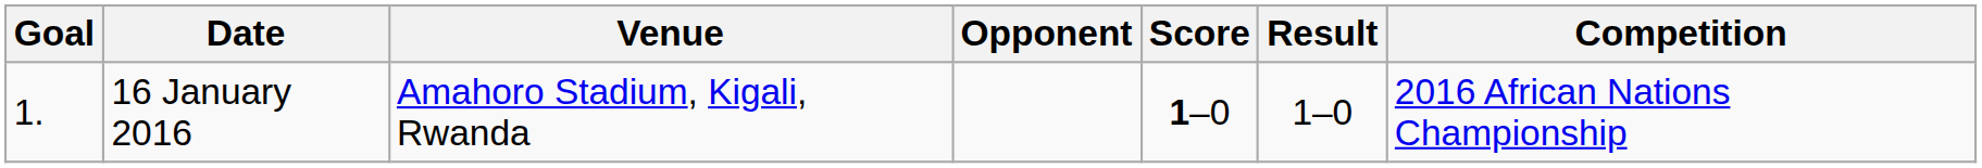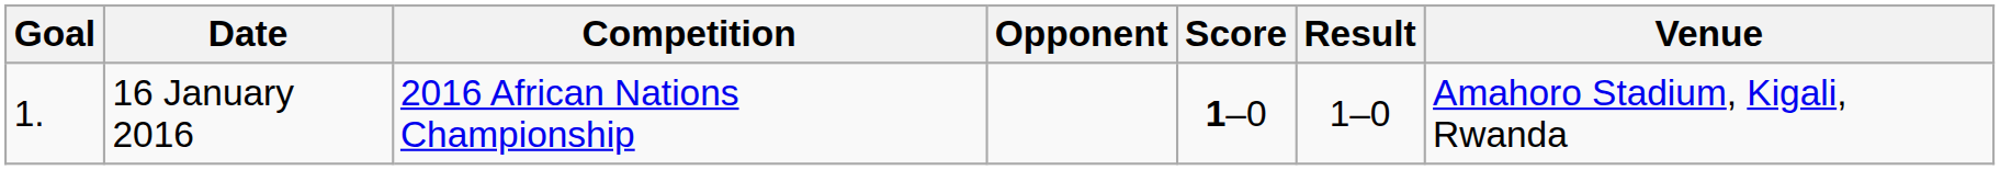columns swapped: Venue <-> Competition
